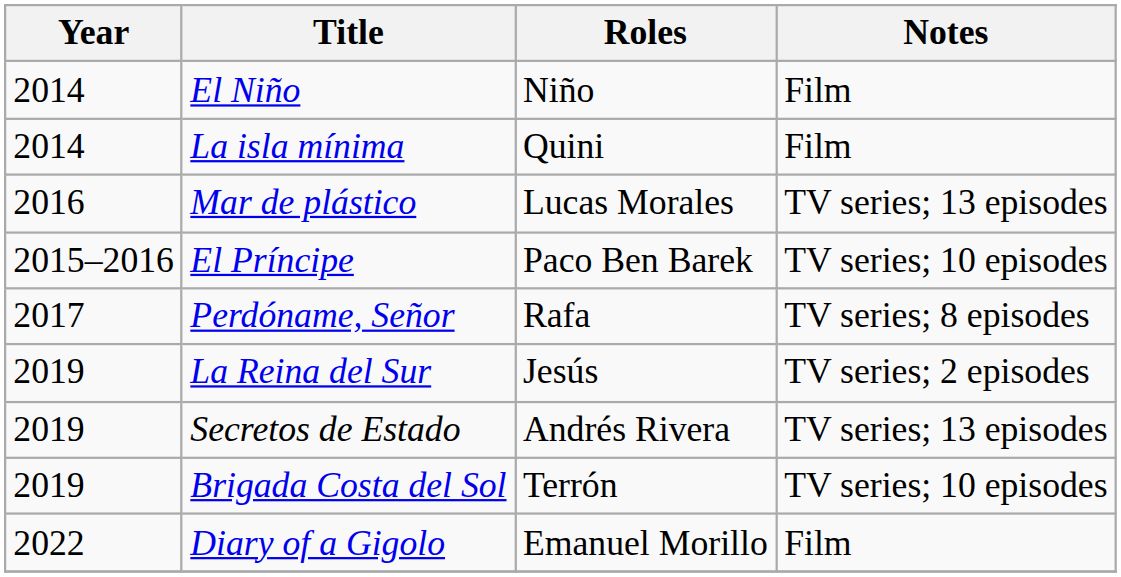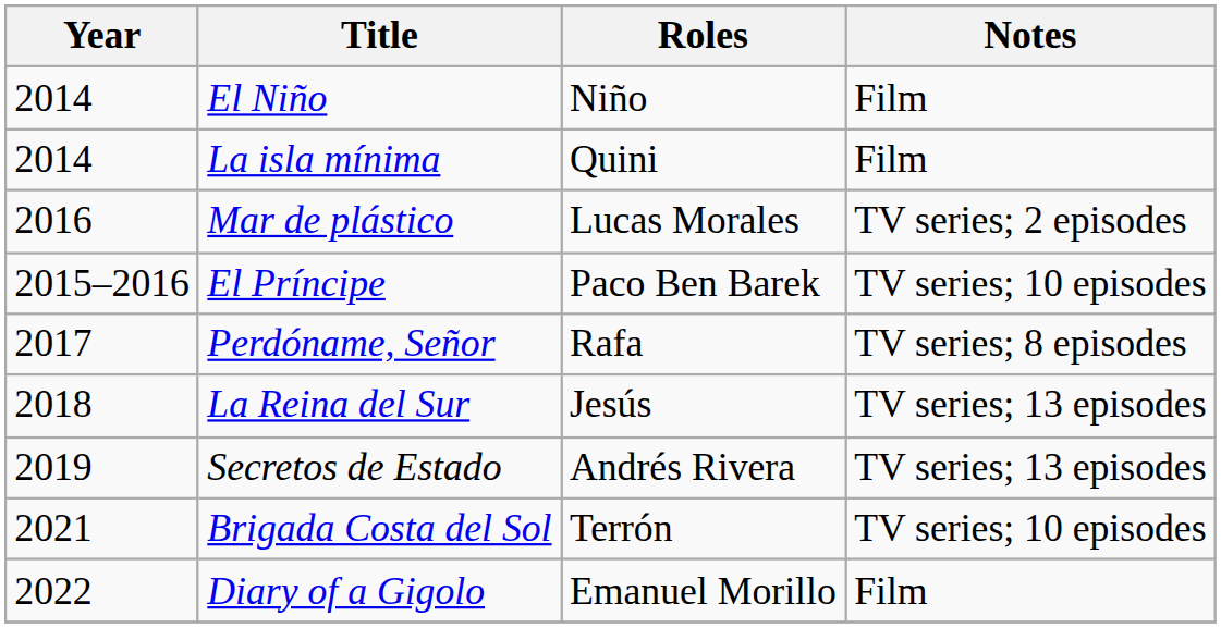Mar de plástico | Notes: TV series; 13 episodes -> TV series; 2 episodes
La Reina del Sur | Year: 2019 -> 2018
La Reina del Sur | Notes: TV series; 2 episodes -> TV series; 13 episodes
Brigada Costa del Sol | Year: 2019 -> 2021
